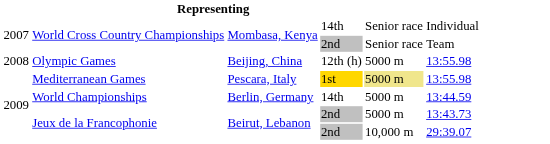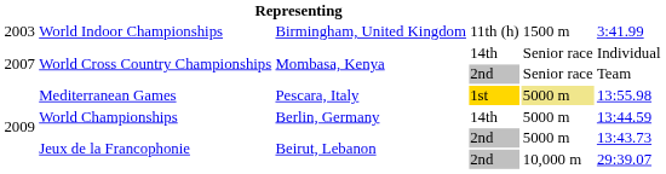+ row: 2003 | World Indoor Championships | Birmingham, United Kingdom | 11th (h) | 1500 m | 3:41.99
- row: 2008 | Olympic Games | Beijing, China | 12th (h) | 5000 m | 13:55.98
